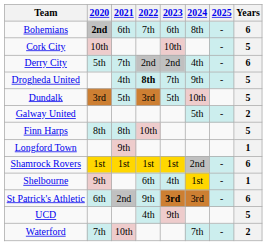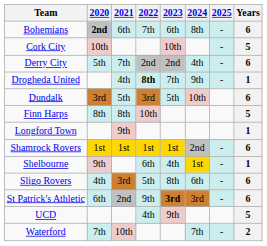Drogheda United | Years: 5 -> 1
Dundalk | Years: 5 -> 6
- row: Galway United | 5th | - | 2
+ row: Sligo Rovers | 4th | 3rd | 5th | 8th | 6th | - | 6
